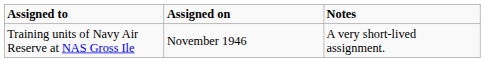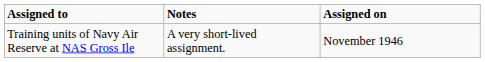columns swapped: Assigned on <-> Notes
